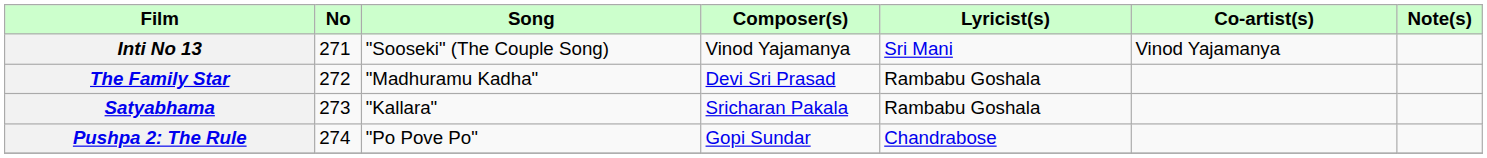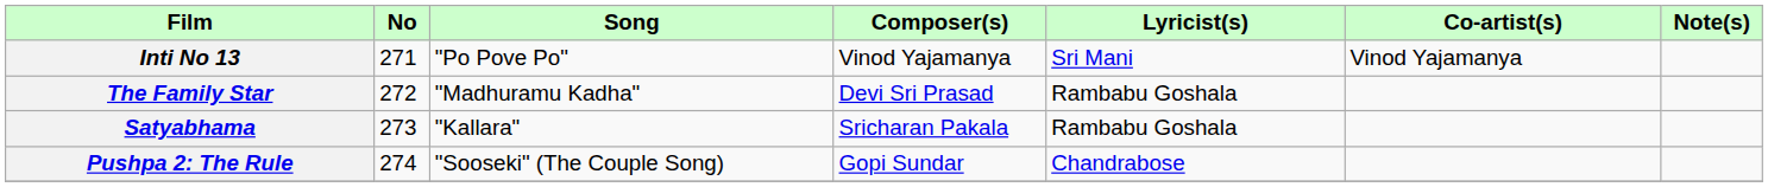Inti No 13 | Song: "Sooseki" (The Couple Song) -> "Po Pove Po"
Pushpa 2: The Rule | Song: "Po Pove Po" -> "Sooseki" (The Couple Song)
